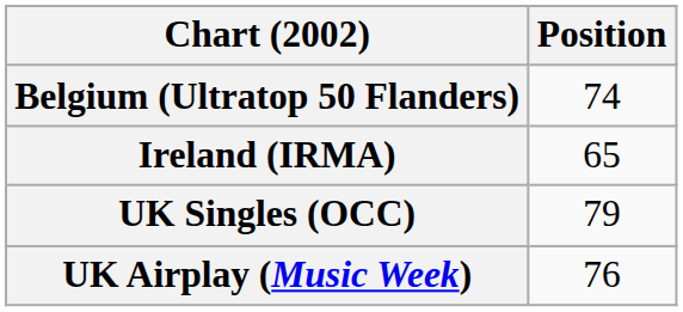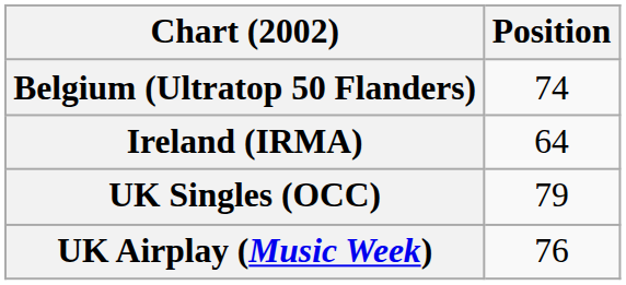Ireland (IRMA) | Position: 65 -> 64
